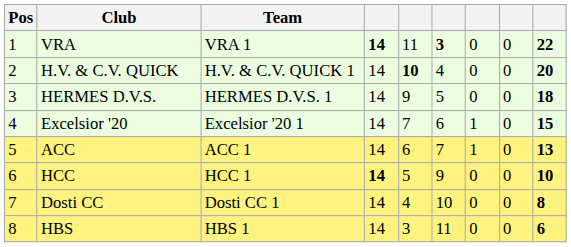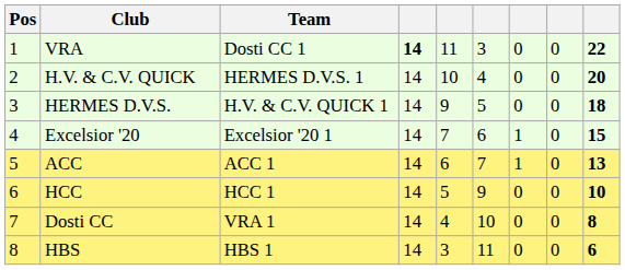VRA | Team: VRA 1 -> Dosti CC 1
VRA | column 6: bold -> normal
H.V. & C.V. QUICK | Team: H.V. & C.V. QUICK 1 -> HERMES D.V.S. 1
H.V. & C.V. QUICK | column 5: bold -> normal
HERMES D.V.S. | Team: HERMES D.V.S. 1 -> H.V. & C.V. QUICK 1
HCC | column 4: bold -> normal
Dosti CC | Team: Dosti CC 1 -> VRA 1
